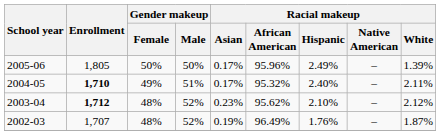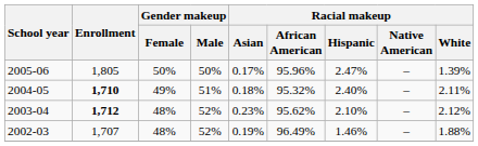2005-06 | Racial makeup / Hispanic: 2.49% -> 2.47%
2004-05 | Racial makeup / Asian: 0.17% -> 0.18%
2002-03 | Racial makeup / Hispanic: 1.76% -> 1.46%
2002-03 | Racial makeup / White: 1.87% -> 1.88%
